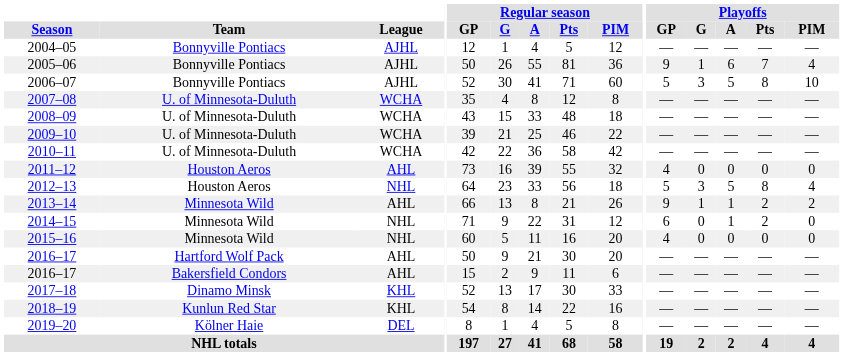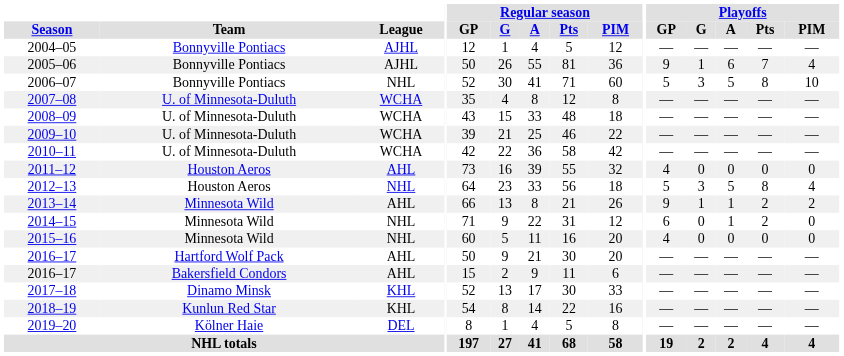2006–07 | League: AJHL -> NHL
